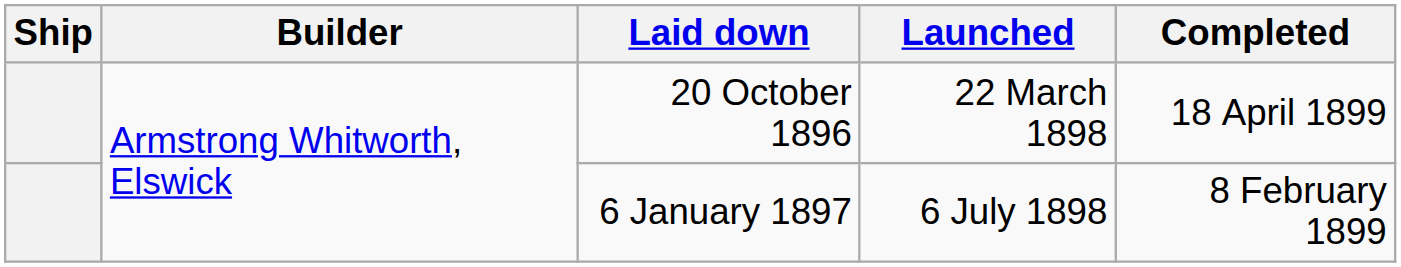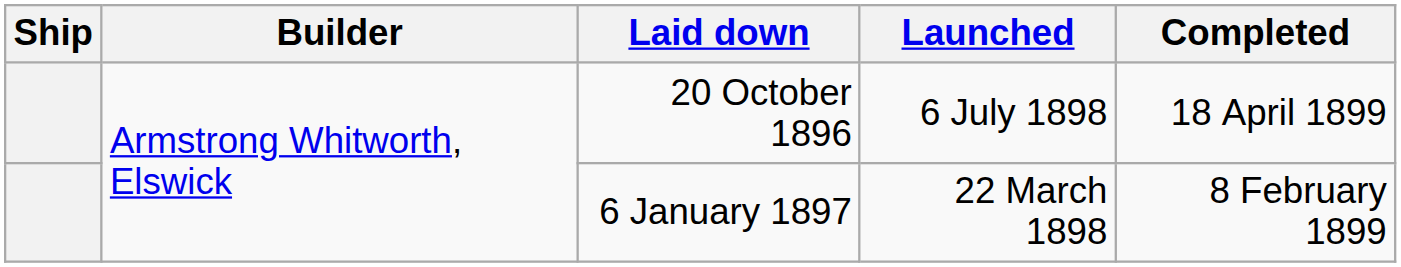20 October 1896 | Launched: 22 March 1898 -> 6 July 1898
6 January 1897 | Launched: 6 July 1898 -> 22 March 1898
